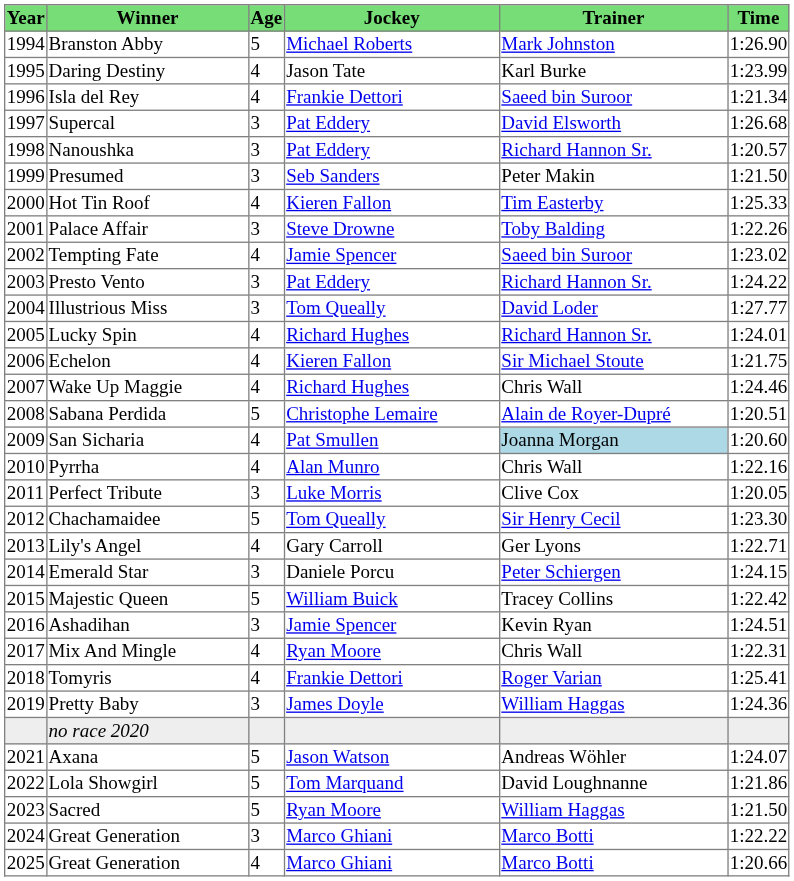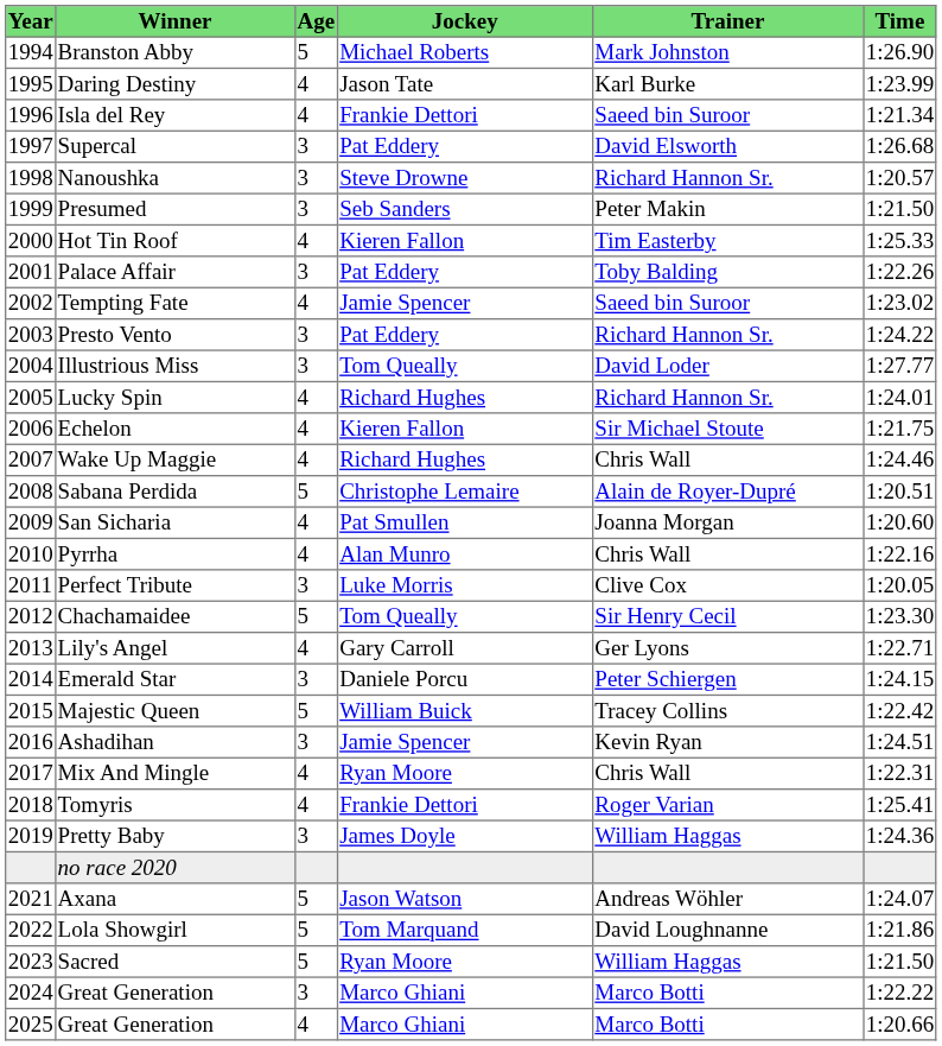Nanoushka | Jockey: Pat Eddery -> Steve Drowne
Palace Affair | Jockey: Steve Drowne -> Pat Eddery
San Sicharia | Trainer: lightblue background -> no background
